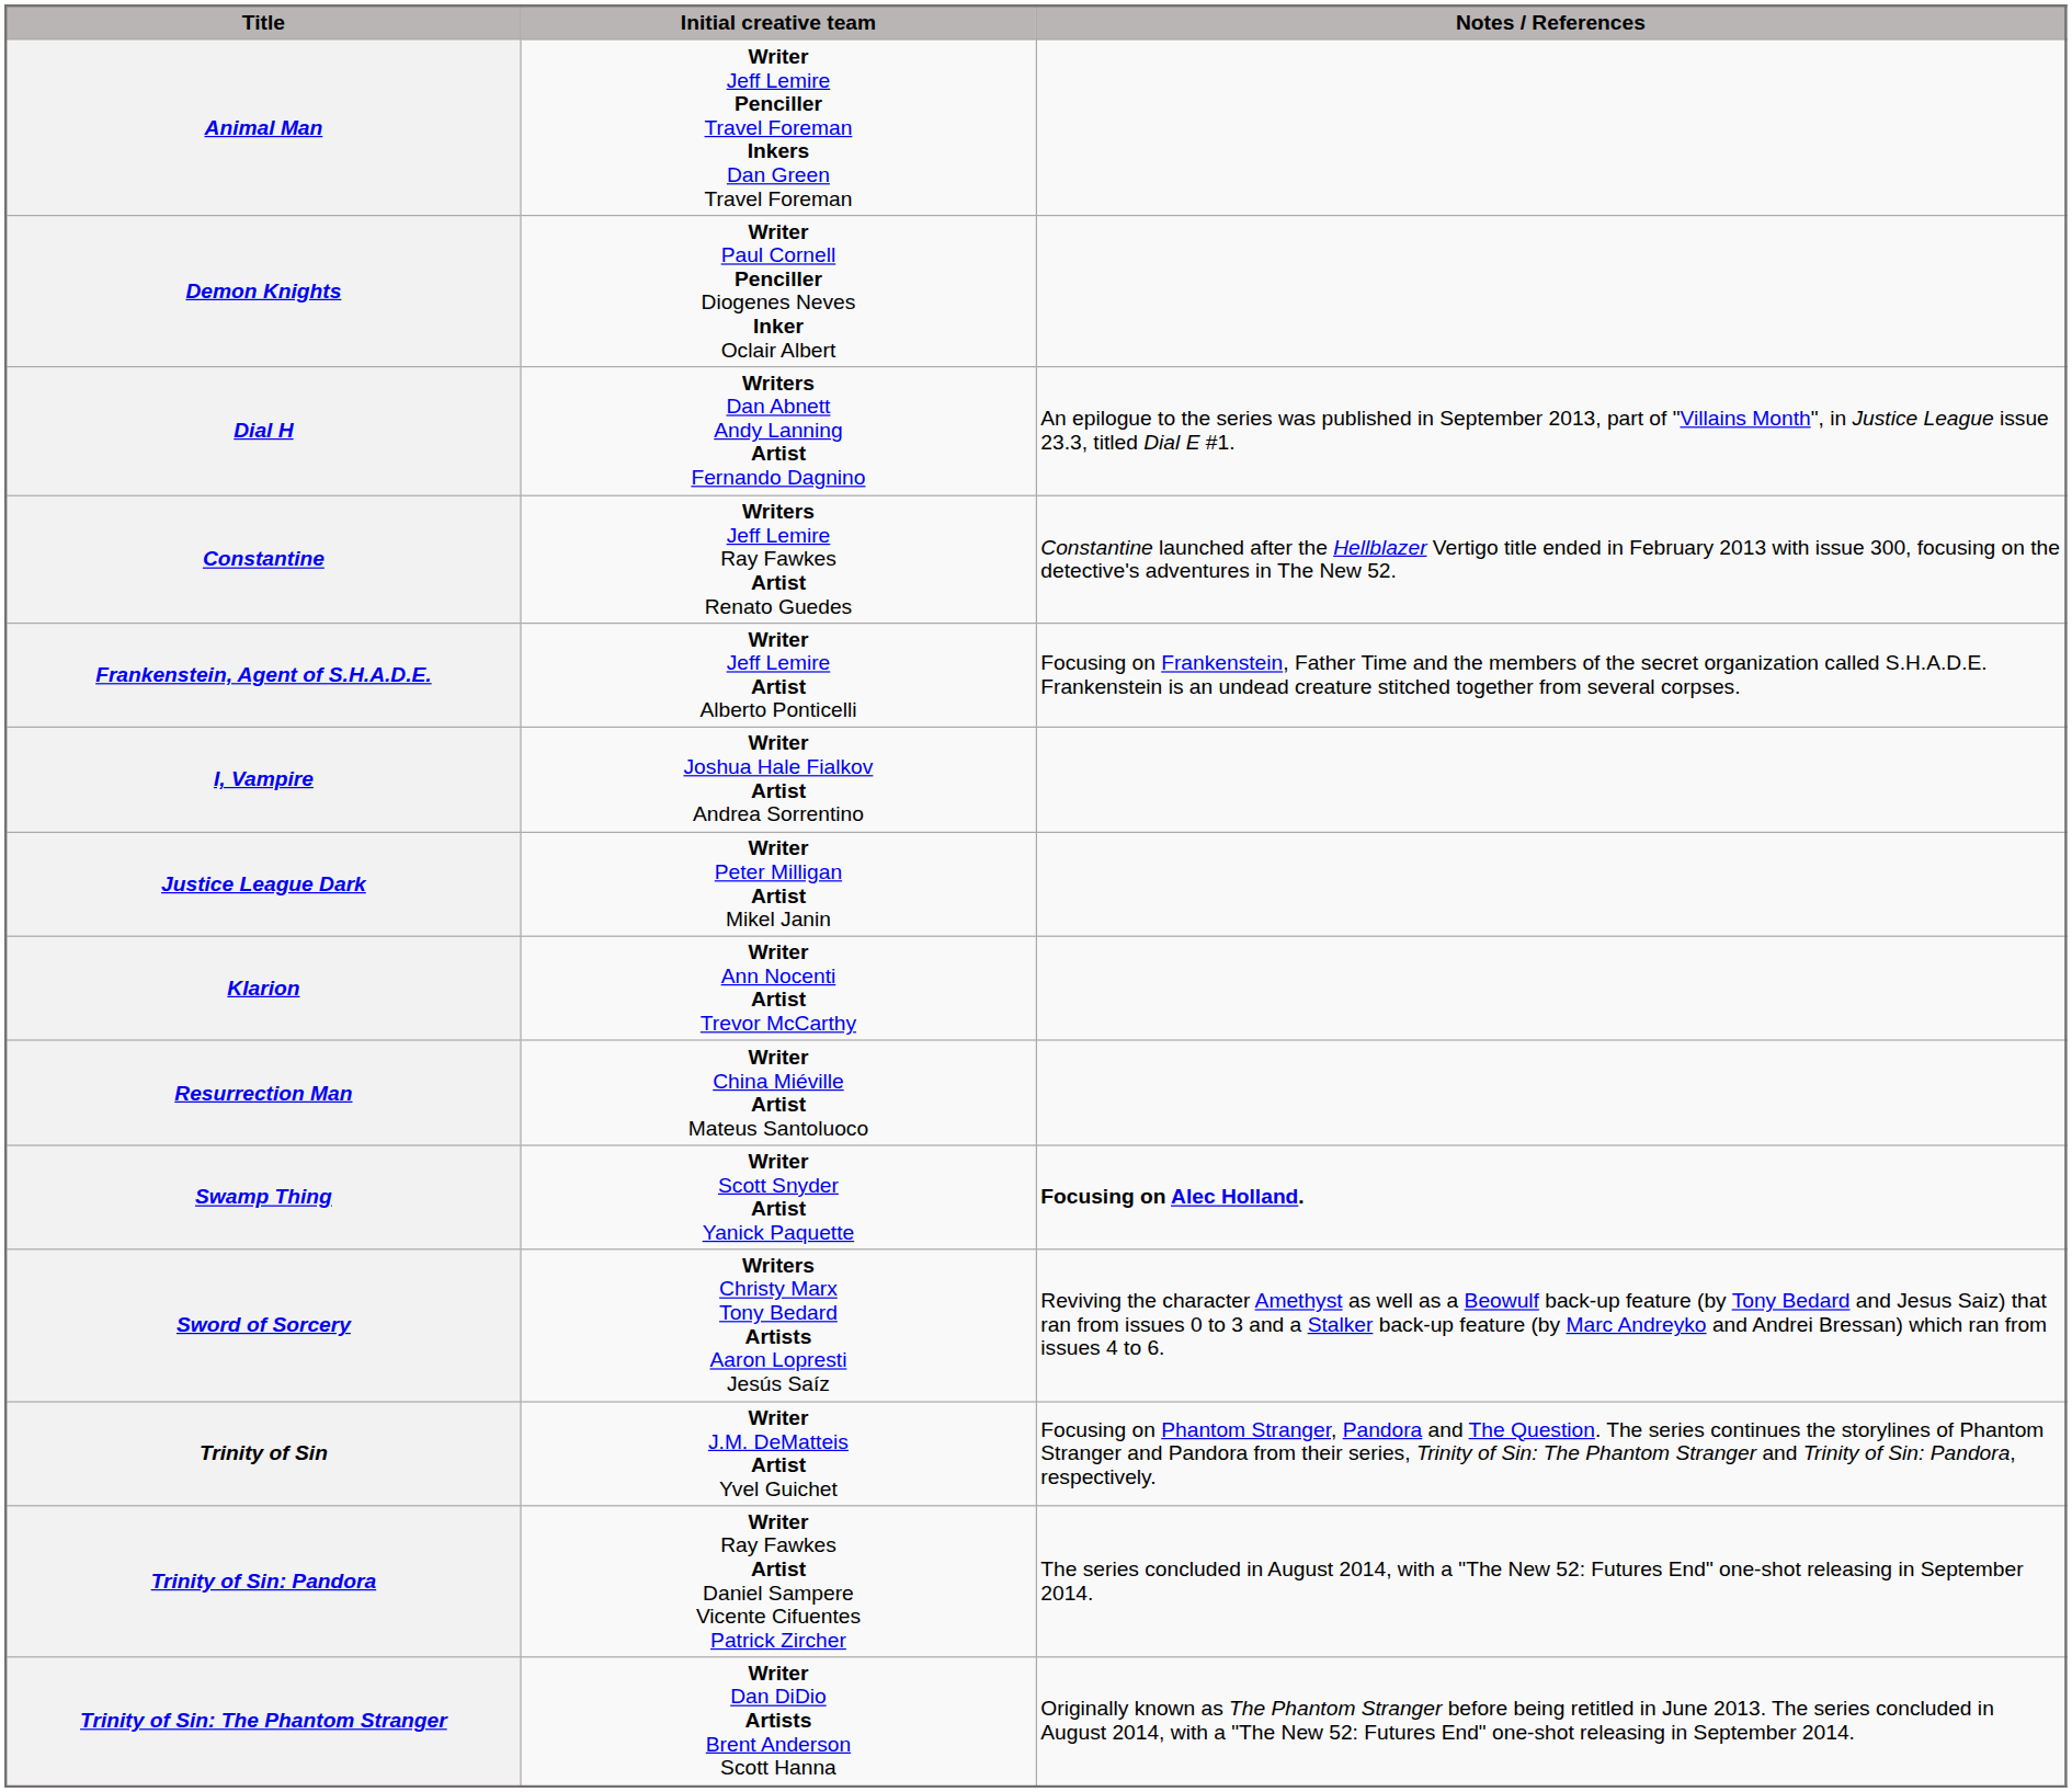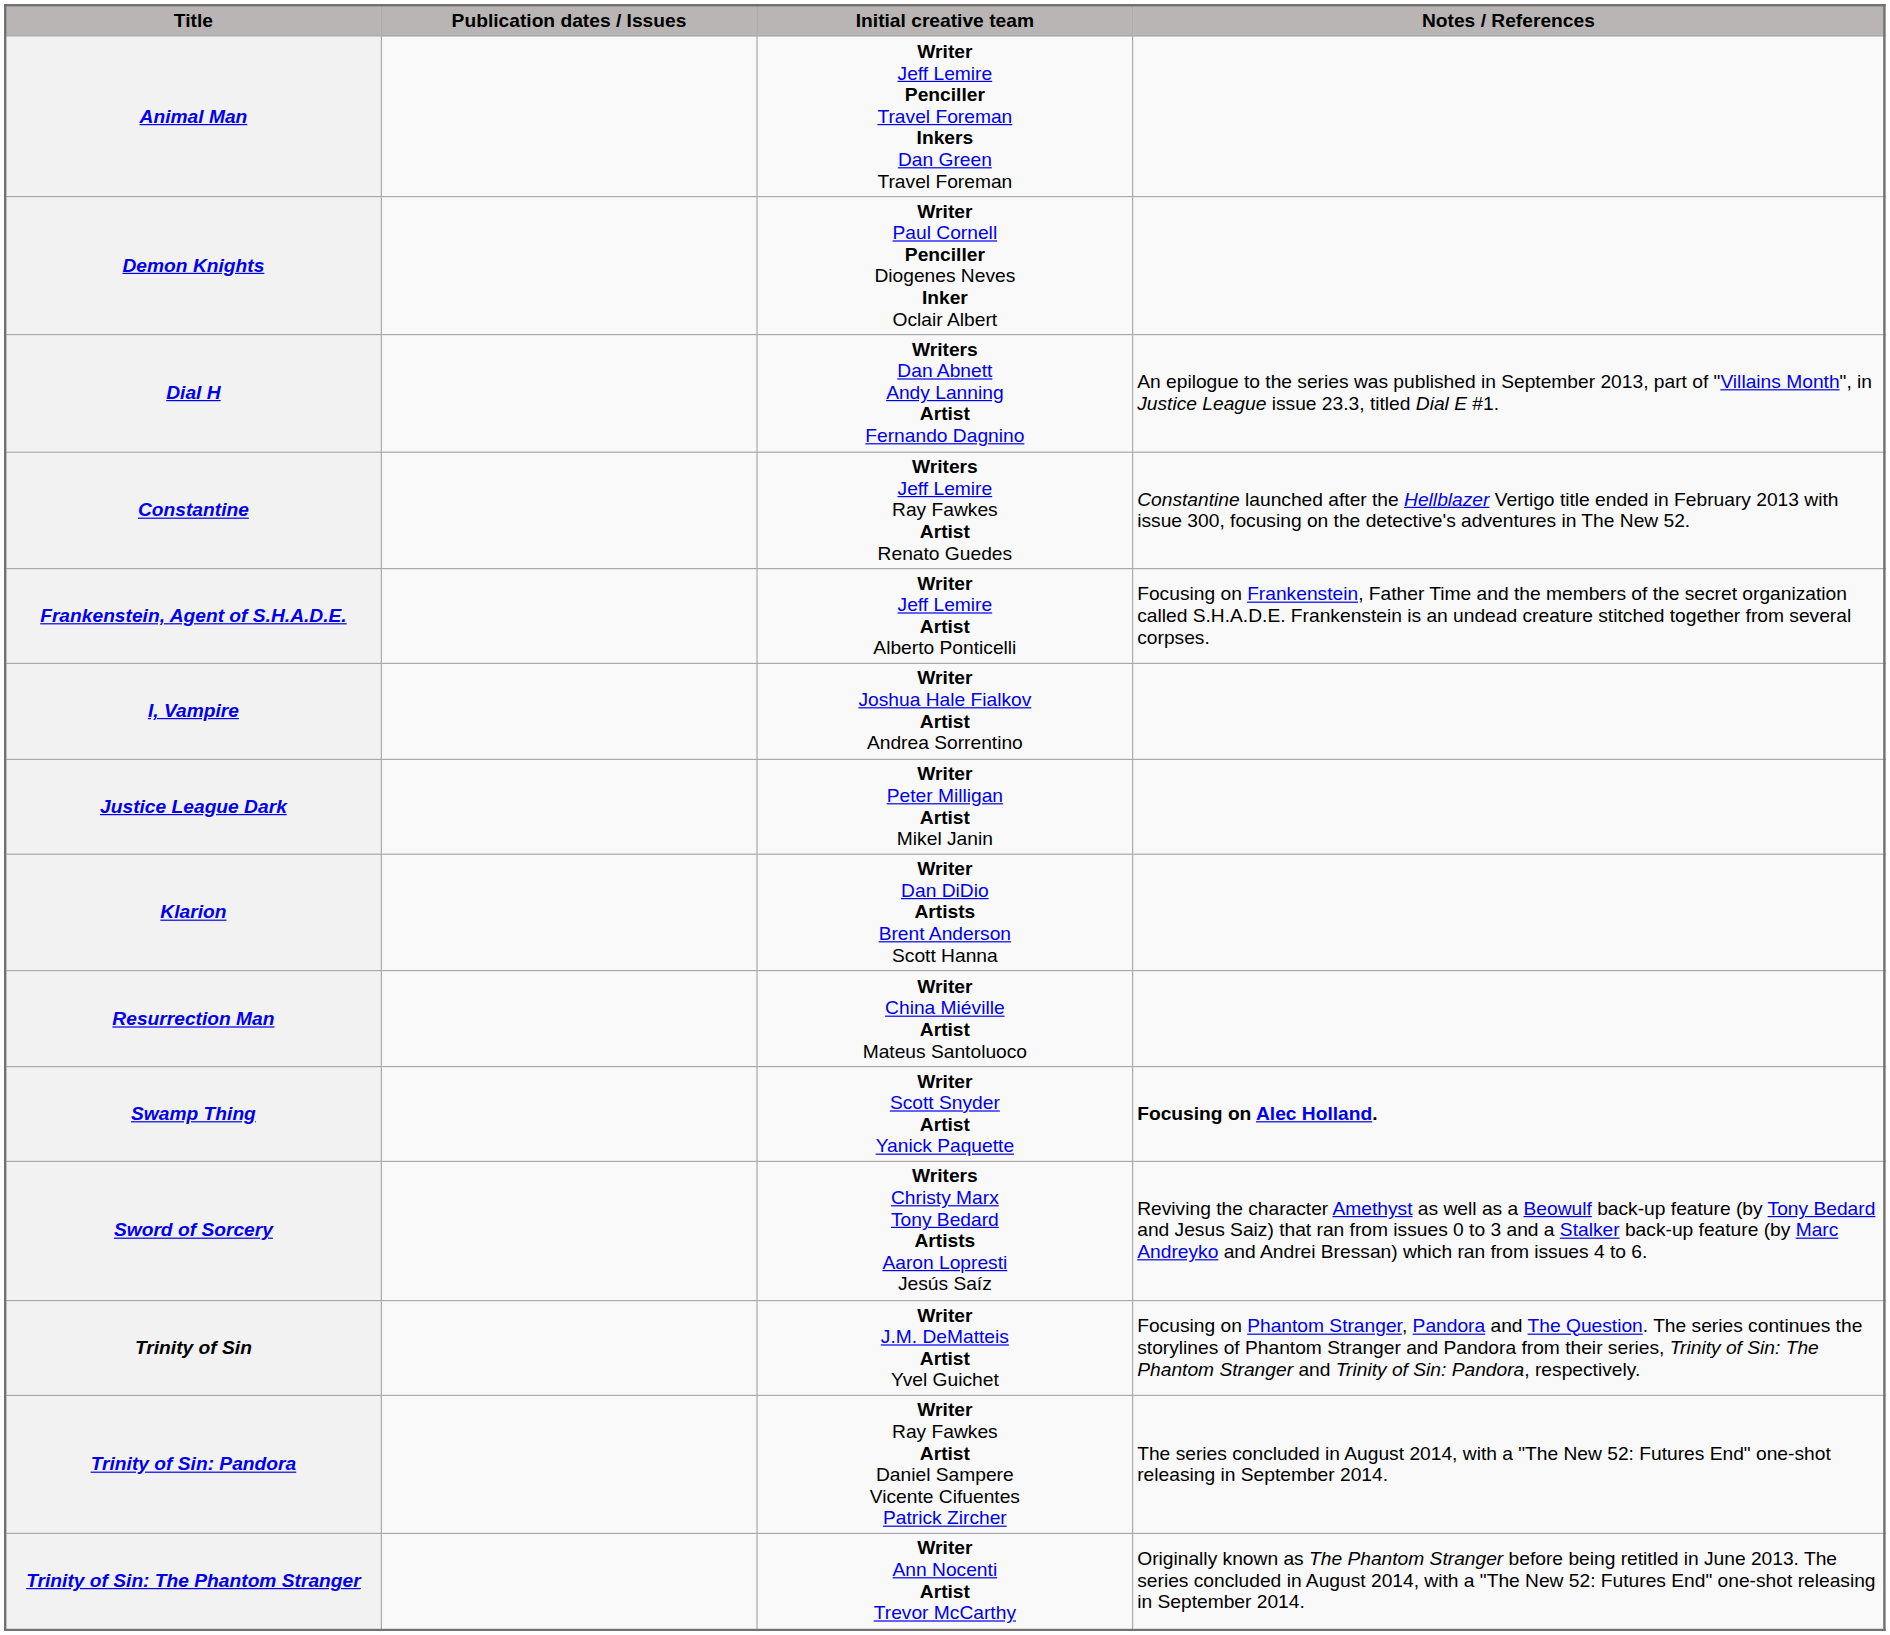+ column: Publication dates / Issues
Klarion | Initial creative team: Writer Ann Nocenti Artist Trevor McCarthy -> Writer Dan DiDio Artists Brent Anderson Scott Hanna
Trinity of Sin: The Phantom Stranger | Initial creative team: Writer Dan DiDio Artists Brent Anderson Scott Hanna -> Writer Ann Nocenti Artist Trevor McCarthy
